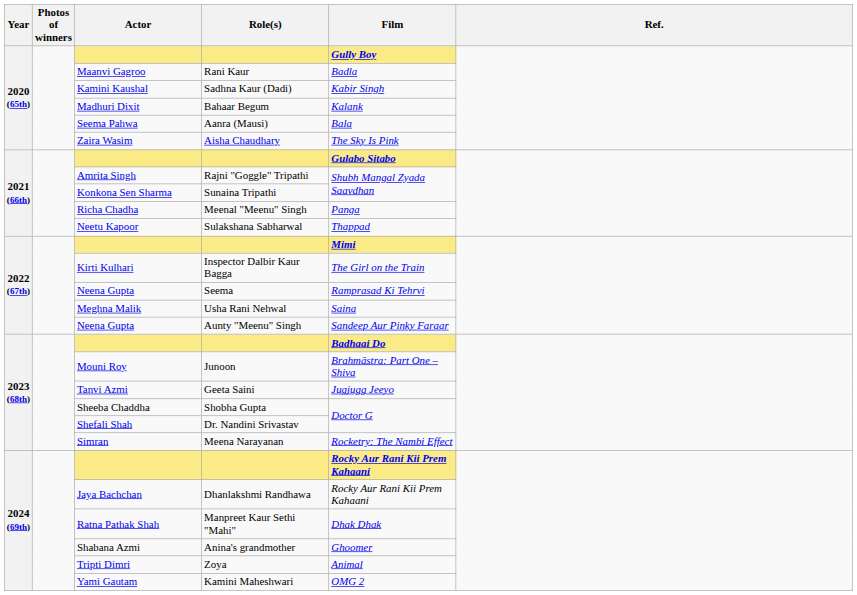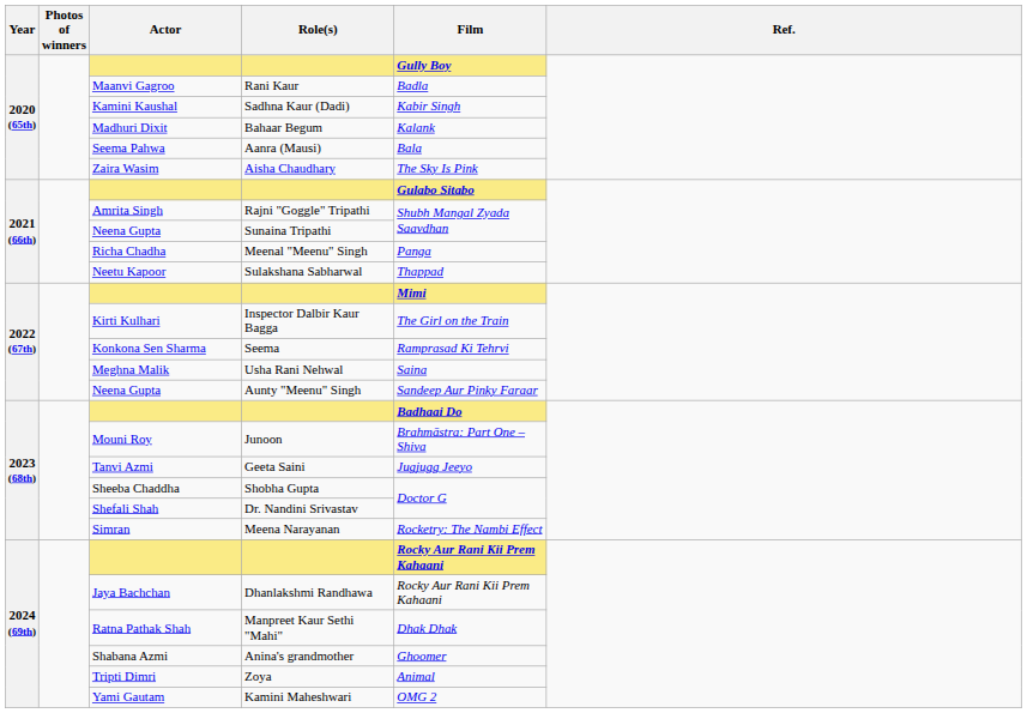Sunaina Tripathi | Actor: Konkona Sen Sharma -> Neena Gupta
Seema | Actor: Neena Gupta -> Konkona Sen Sharma
